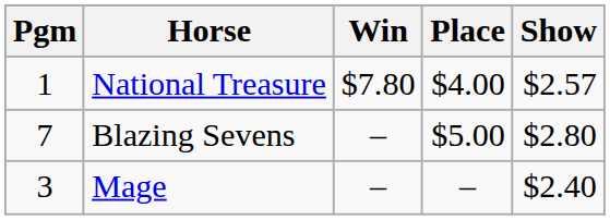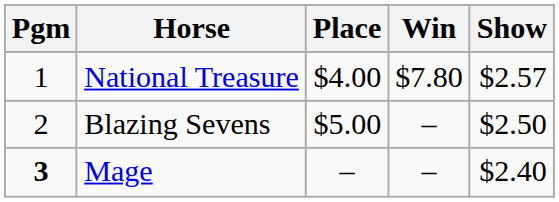columns swapped: Win <-> Place
Blazing Sevens | Pgm: 7 -> 2
Blazing Sevens | Show: $2.80 -> $2.50
Mage | Pgm: normal -> bold
